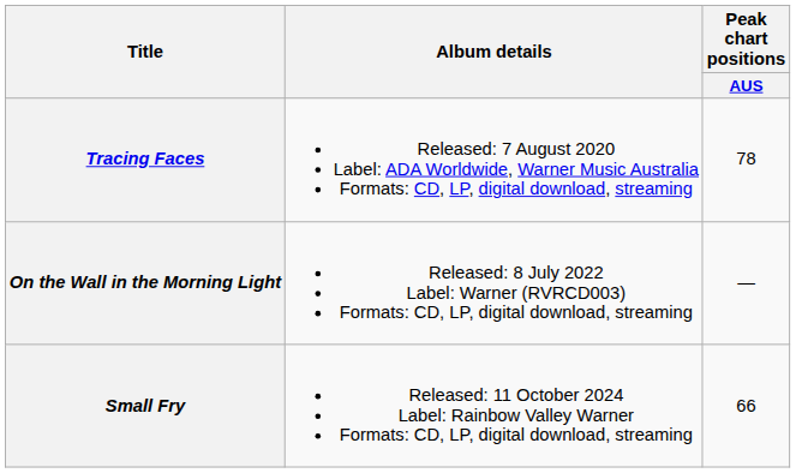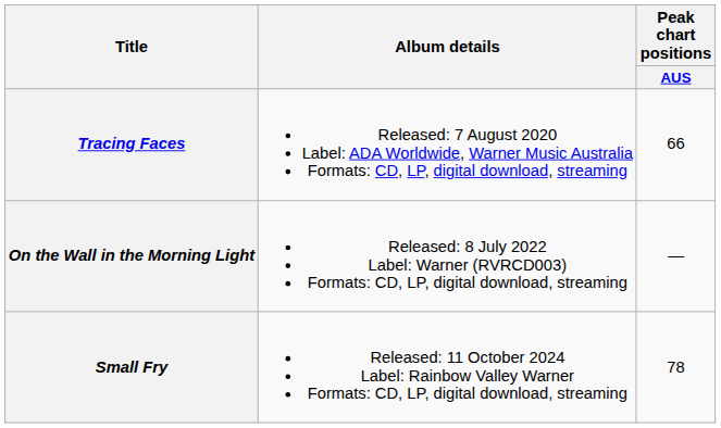Tracing Faces | Peak chart positions / AUS: 78 -> 66
Small Fry | Peak chart positions / AUS: 66 -> 78
